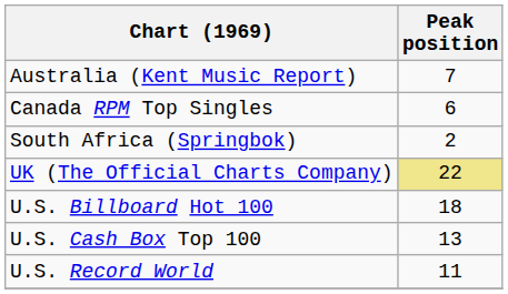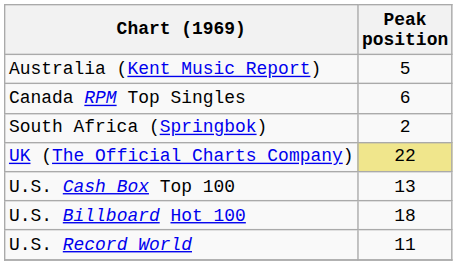Australia (Kent Music Report) | Peak position: 7 -> 5
rows swapped: U.S. Billboard Hot 100 <-> U.S. Cash Box Top 100
